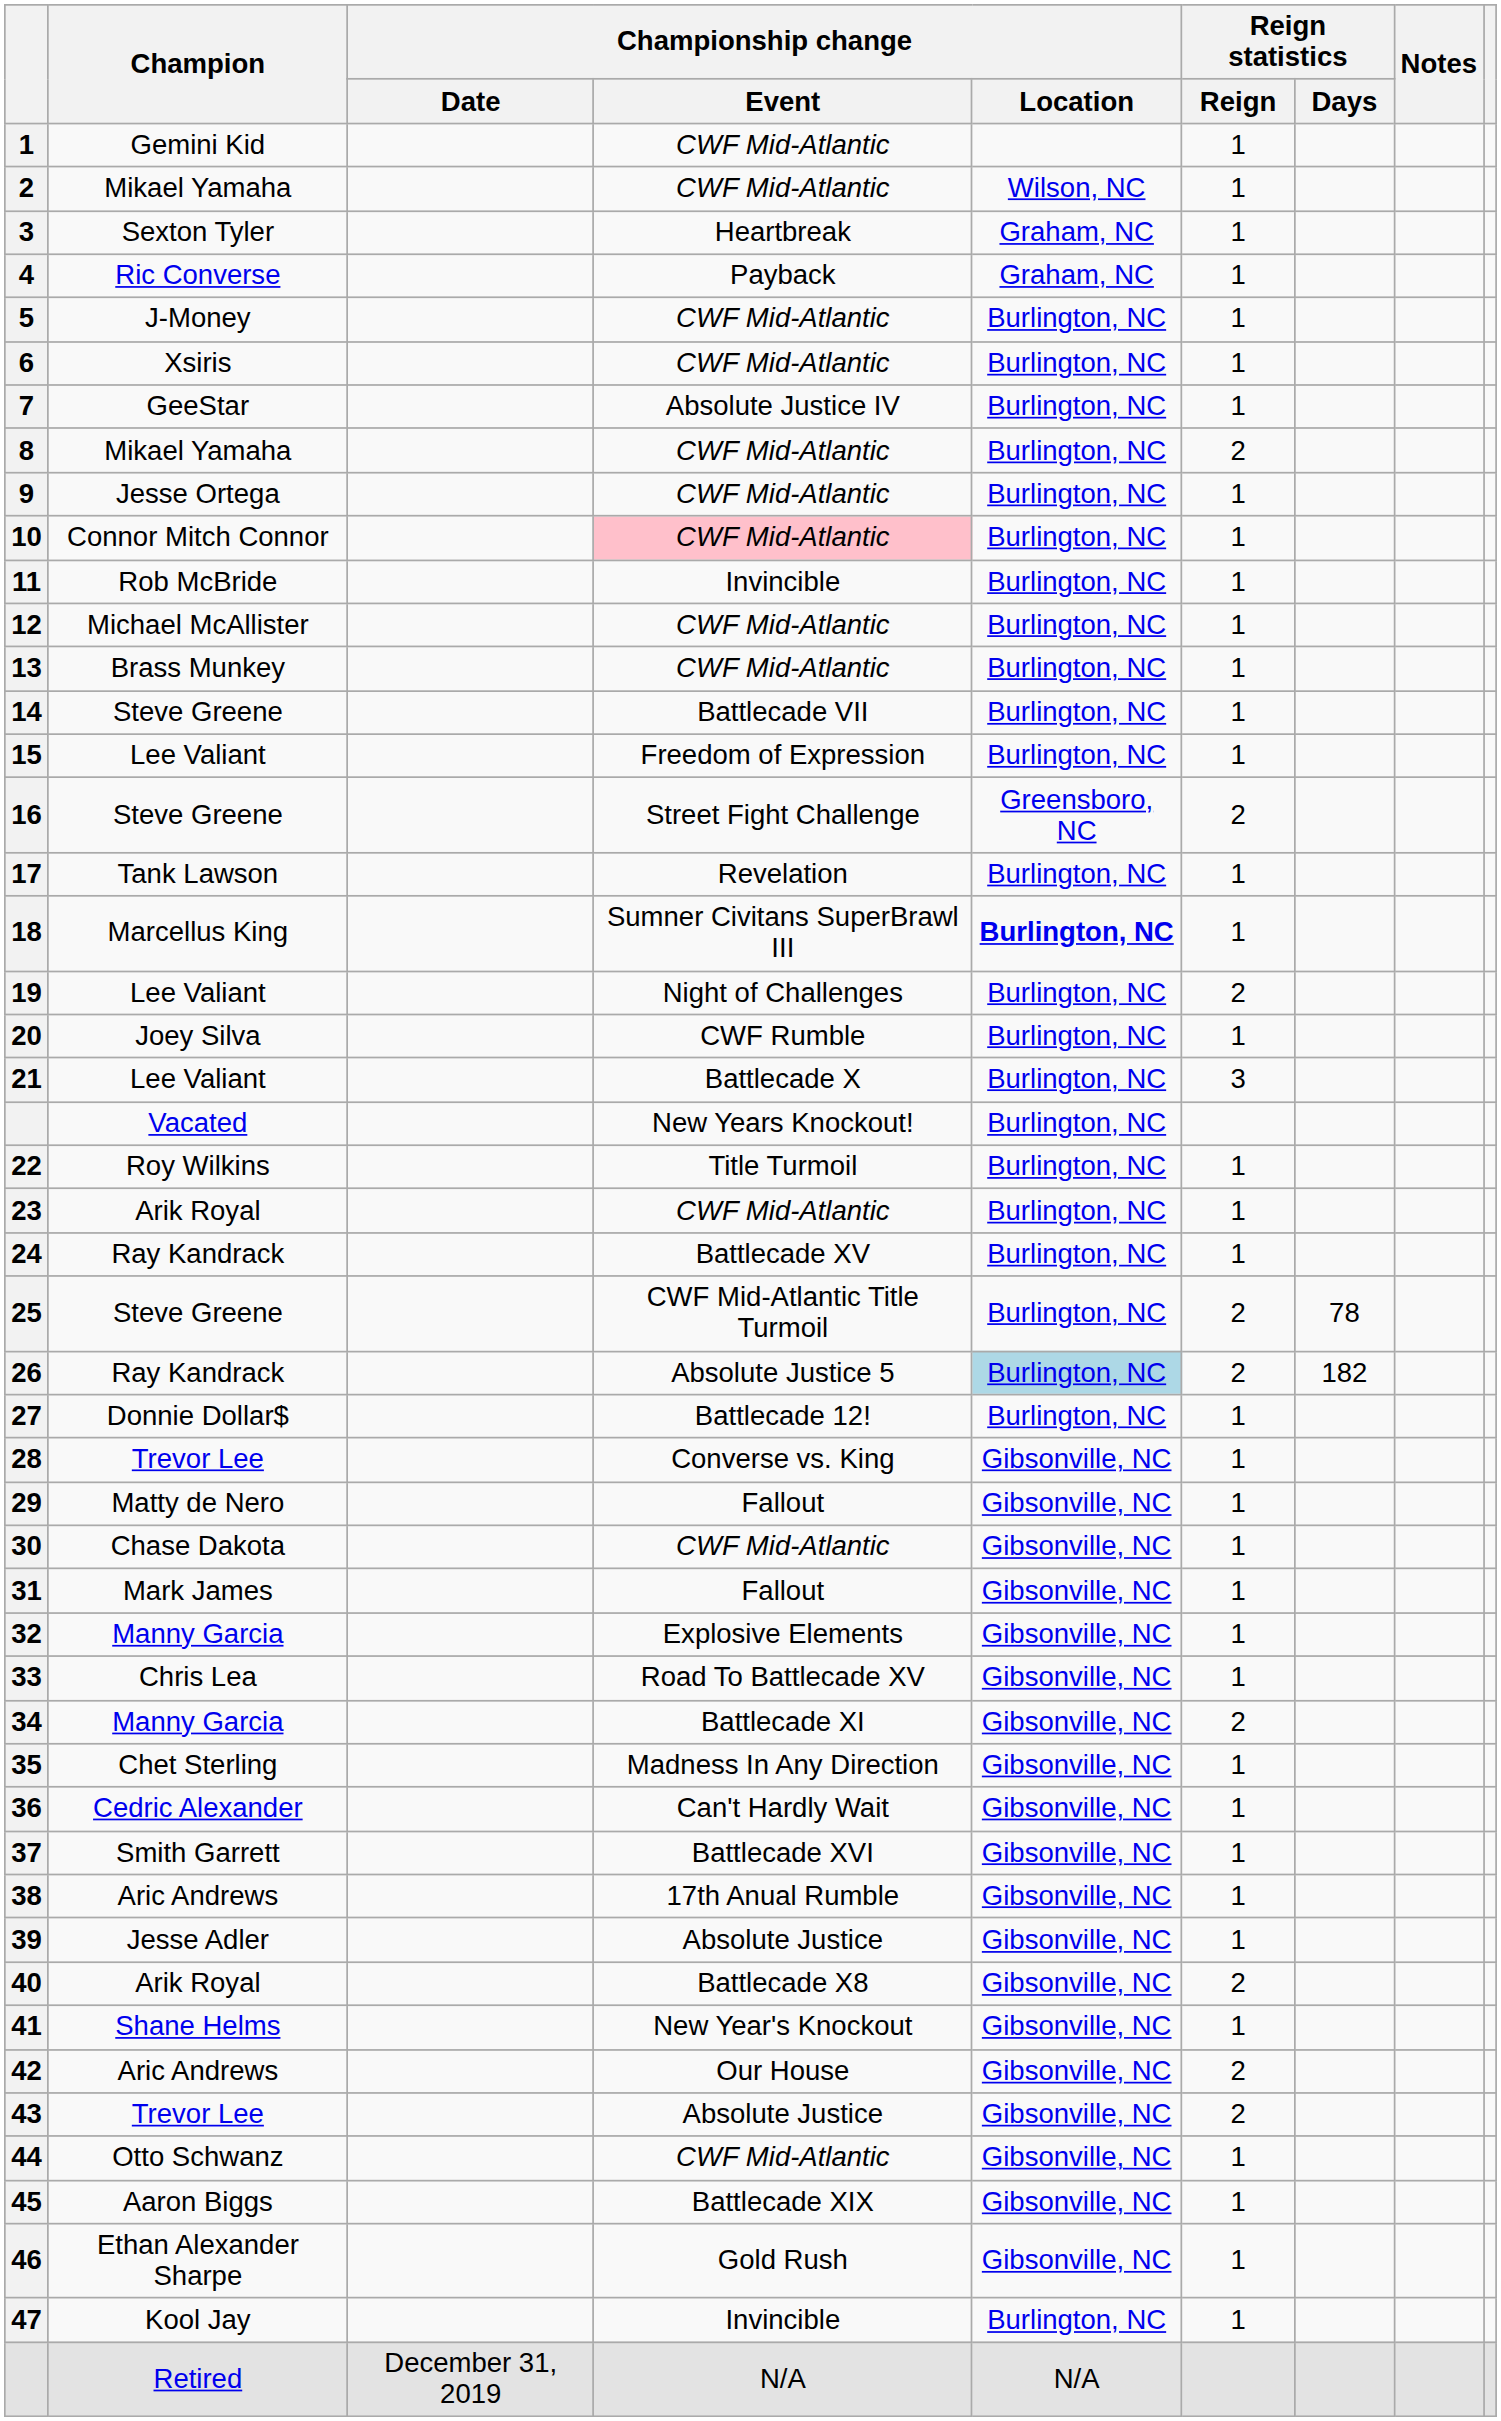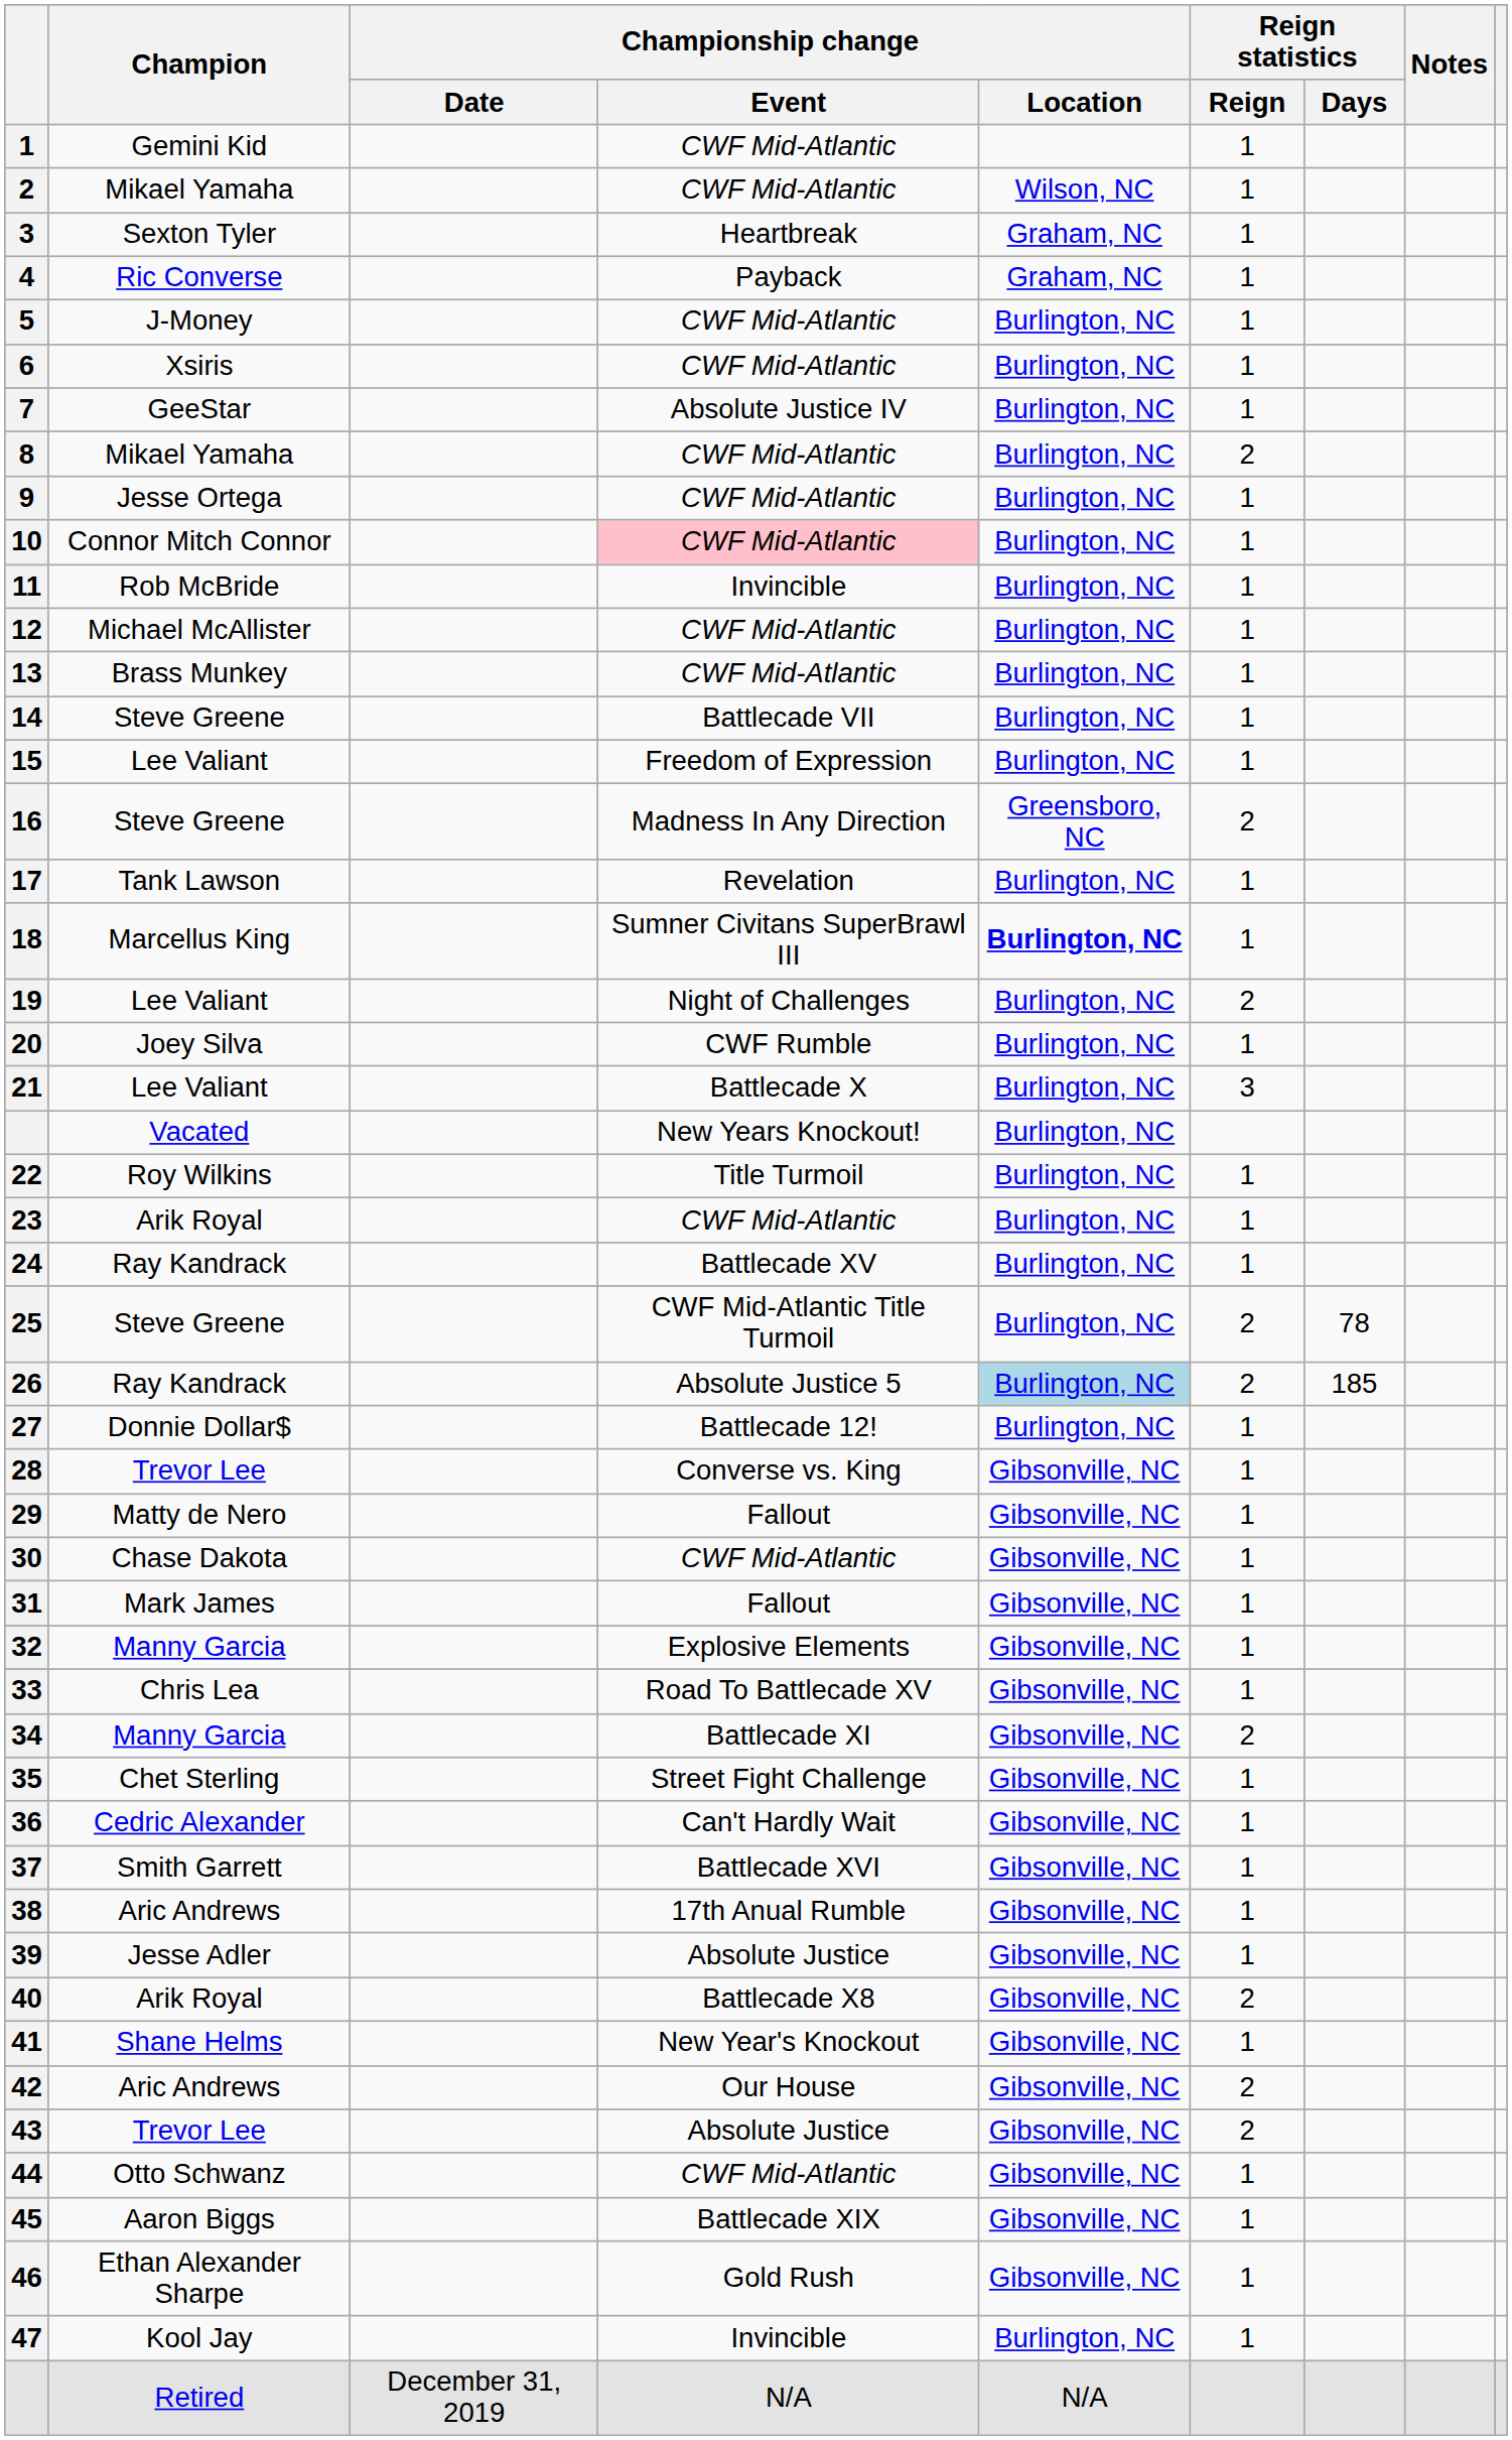16 | Championship change / Event: Street Fight Challenge -> Madness In Any Direction
26 | Reign statistics / Days: 182 -> 185
35 | Championship change / Event: Madness In Any Direction -> Street Fight Challenge
